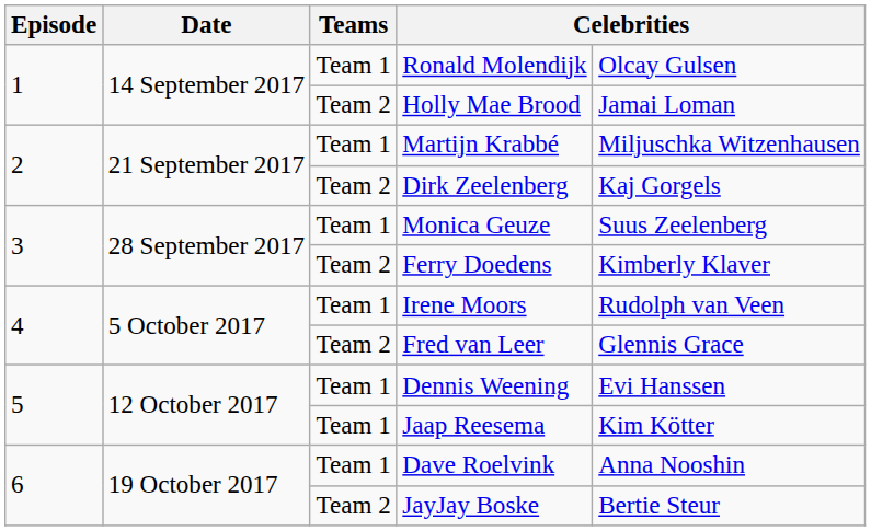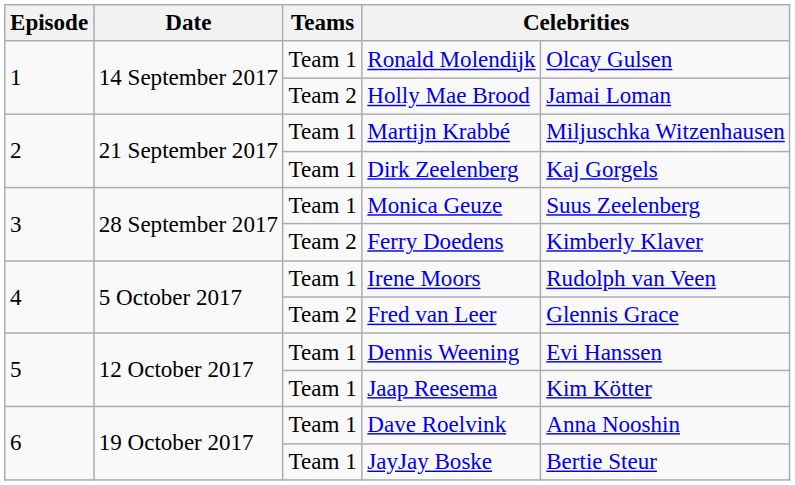Dirk Zeelenberg | Teams: Team 2 -> Team 1
JayJay Boske | Teams: Team 2 -> Team 1
